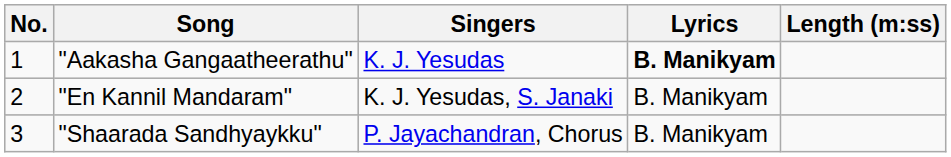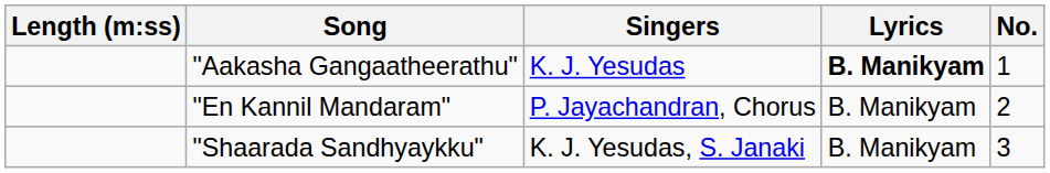columns swapped: No. <-> Length (m:ss)
"En Kannil Mandaram" | Singers: K. J. Yesudas, S. Janaki -> P. Jayachandran, Chorus
"Shaarada Sandhyaykku" | Singers: P. Jayachandran, Chorus -> K. J. Yesudas, S. Janaki
